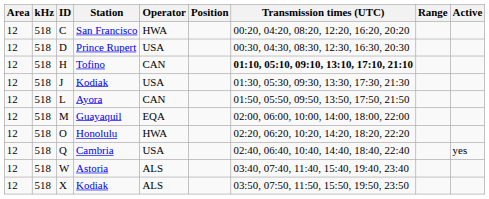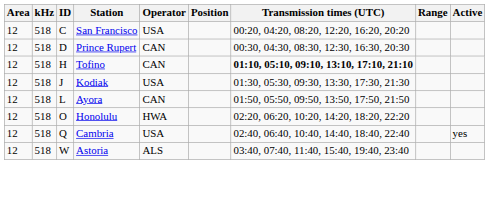San Francisco | Operator: HWA -> USA
Prince Rupert | Operator: USA -> CAN
- row: 12 | 518 | M | Guayaquil | EQA | 02:00, 06:00, 10:00, 14:00, 18:00, 22:00
- row: 12 | 518 | X | Kodiak | ALS | 03:50, 07:50, 11:50, 15:50, 19:50, 23:50
